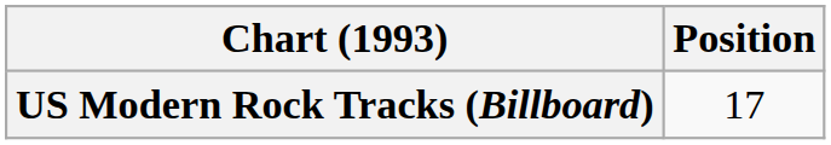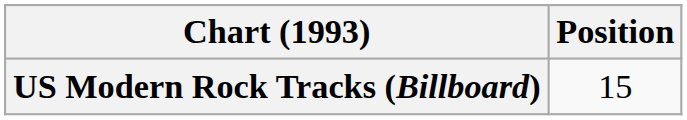US Modern Rock Tracks (Billboard) | Position: 17 -> 15
